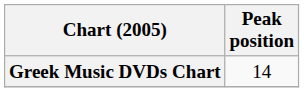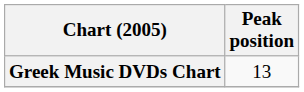Greek Music DVDs Chart | Peak position: 14 -> 13
